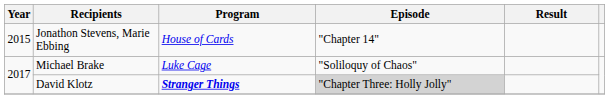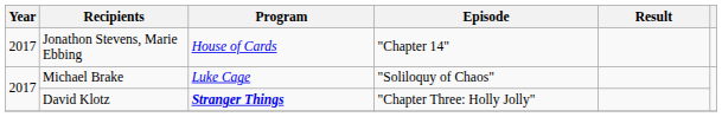Jonathon Stevens, Marie Ebbing | Year: 2015 -> 2017
David Klotz | Episode: lightgrey background -> no background
